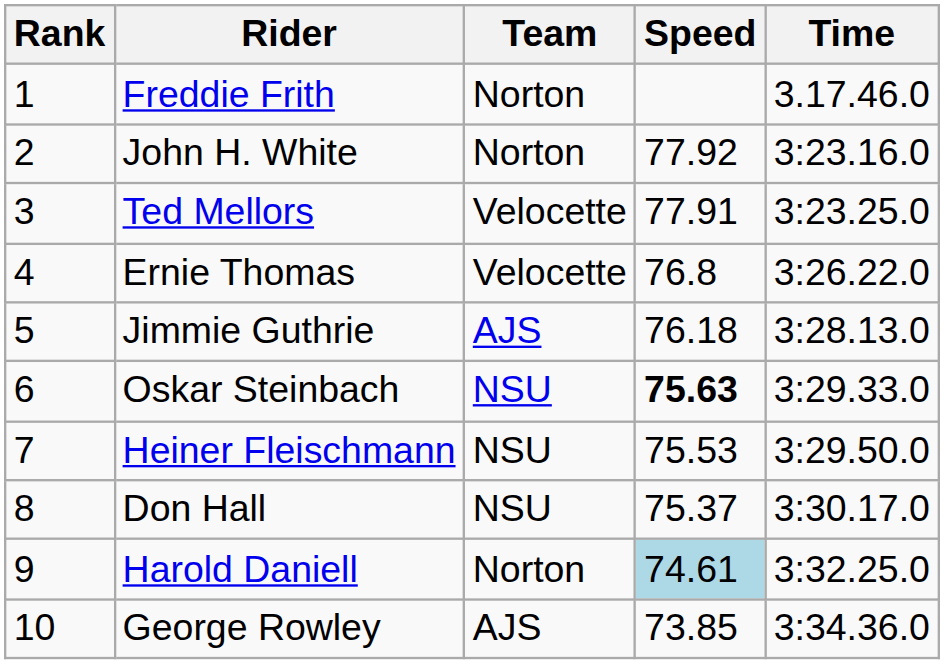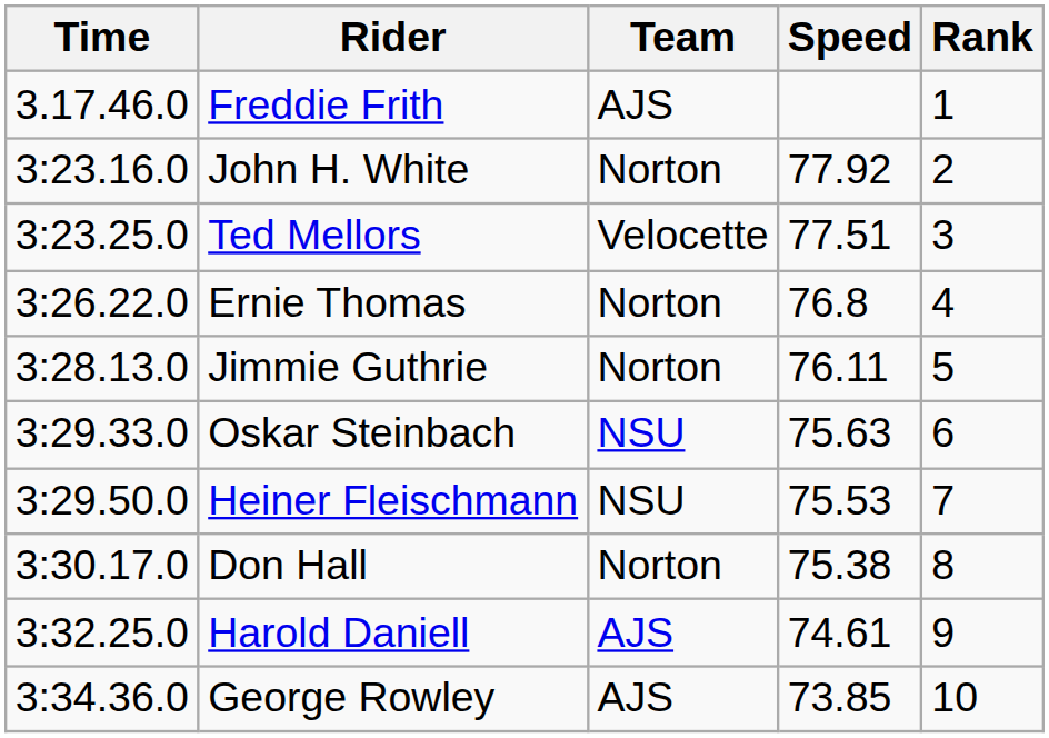columns swapped: Rank <-> Time
Freddie Frith | Team: Norton -> AJS
Ted Mellors | Speed: 77.91 -> 77.51
Ernie Thomas | Team: Velocette -> Norton
Jimmie Guthrie | Team: AJS -> Norton
Jimmie Guthrie | Speed: 76.18 -> 76.11
Oskar Steinbach | Speed: bold -> normal
Don Hall | Team: NSU -> Norton
Don Hall | Speed: 75.37 -> 75.38
Harold Daniell | Team: Norton -> AJS
Harold Daniell | Speed: lightblue background -> no background
